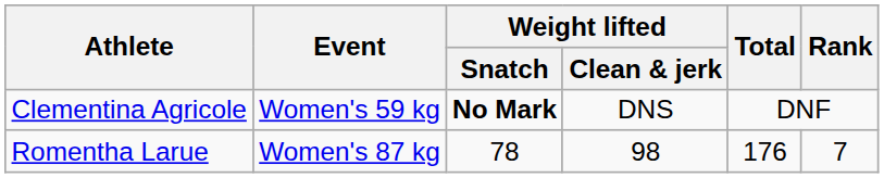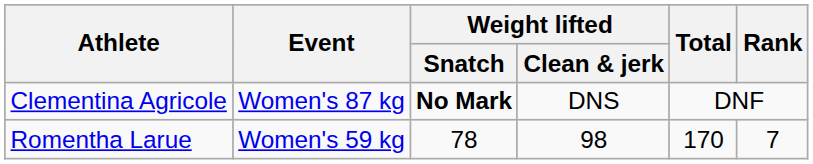Clementina Agricole | Event: Women's 59 kg -> Women's 87 kg
Romentha Larue | Event: Women's 87 kg -> Women's 59 kg
Romentha Larue | Total: 176 -> 170
